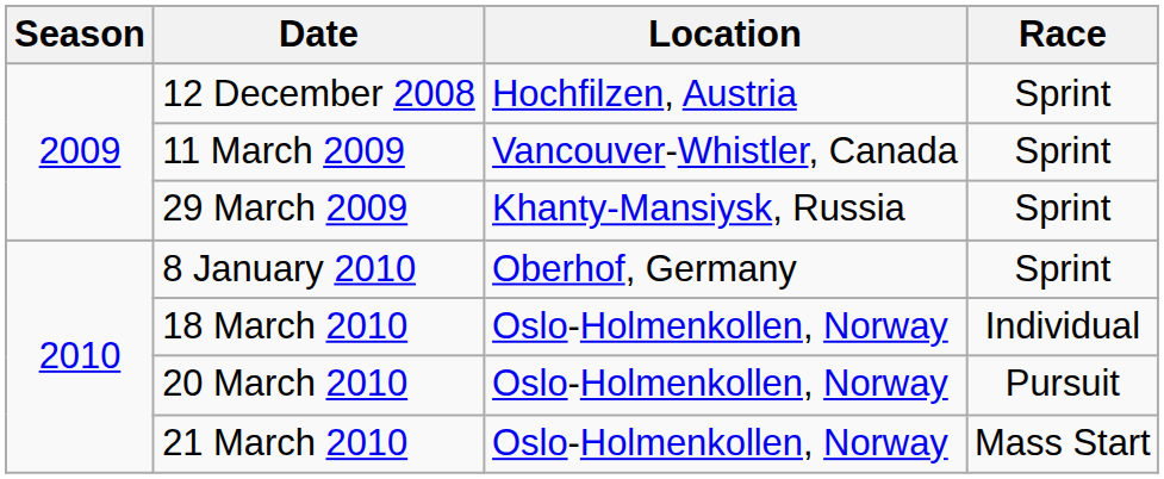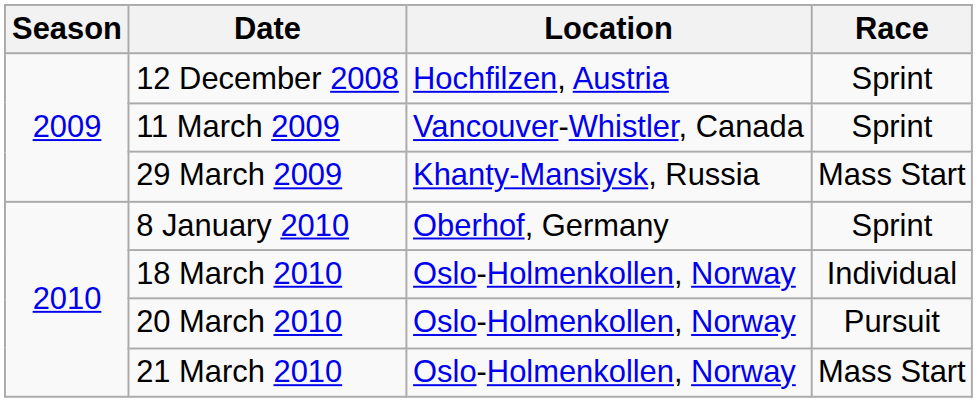29 March 2009 | Race: Sprint -> Mass Start
